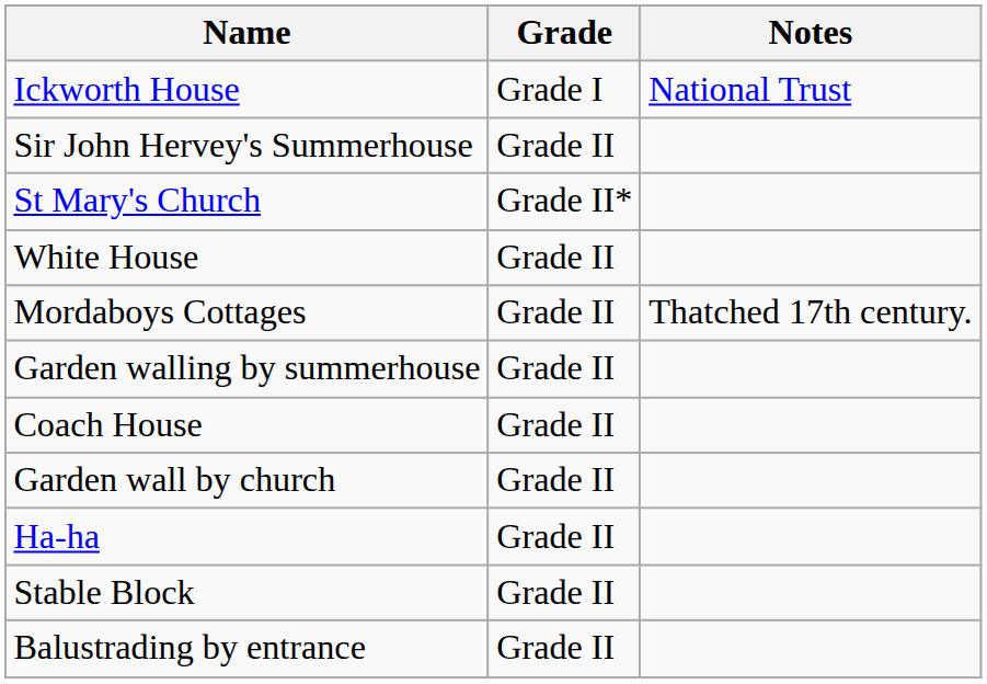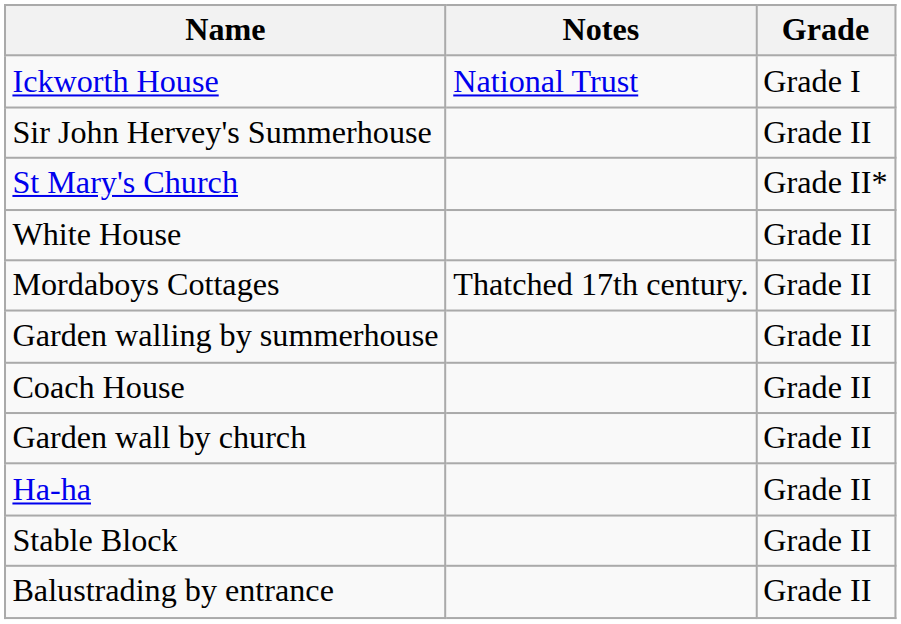columns swapped: Grade <-> Notes
